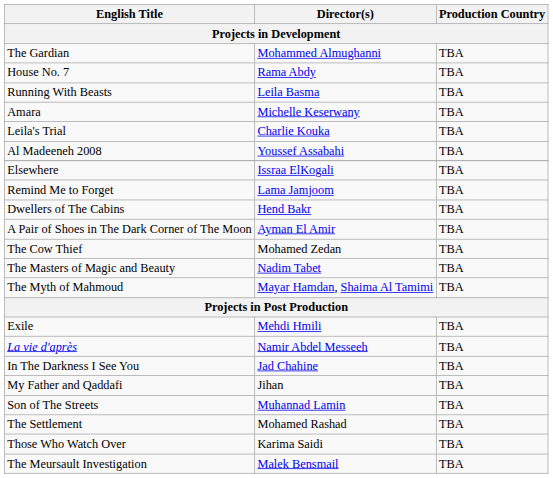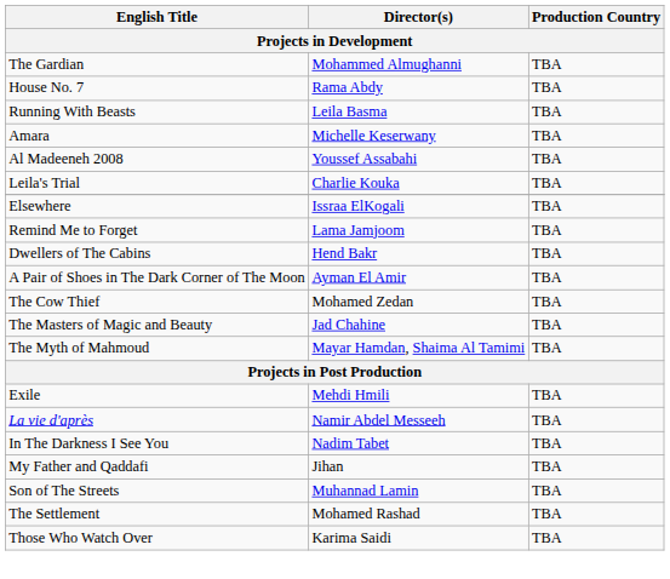rows swapped: Al Madeeneh 2008 <-> Leila's Trial
The Masters of Magic and Beauty | Director(s): Nadim Tabet -> Jad Chahine
In The Darkness I See You | Director(s): Jad Chahine -> Nadim Tabet
- row: The Meursault Investigation | Malek Bensmail | TBA
